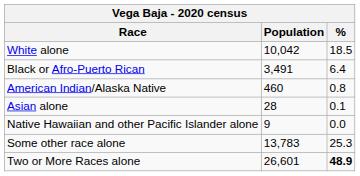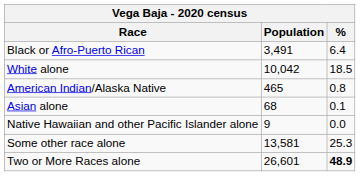rows swapped: White alone <-> Black or Afro-Puerto Rican
American Indian/Alaska Native | Population: 460 -> 465
Asian alone | Population: 28 -> 68
Some other race alone | Population: 13,783 -> 13,581
